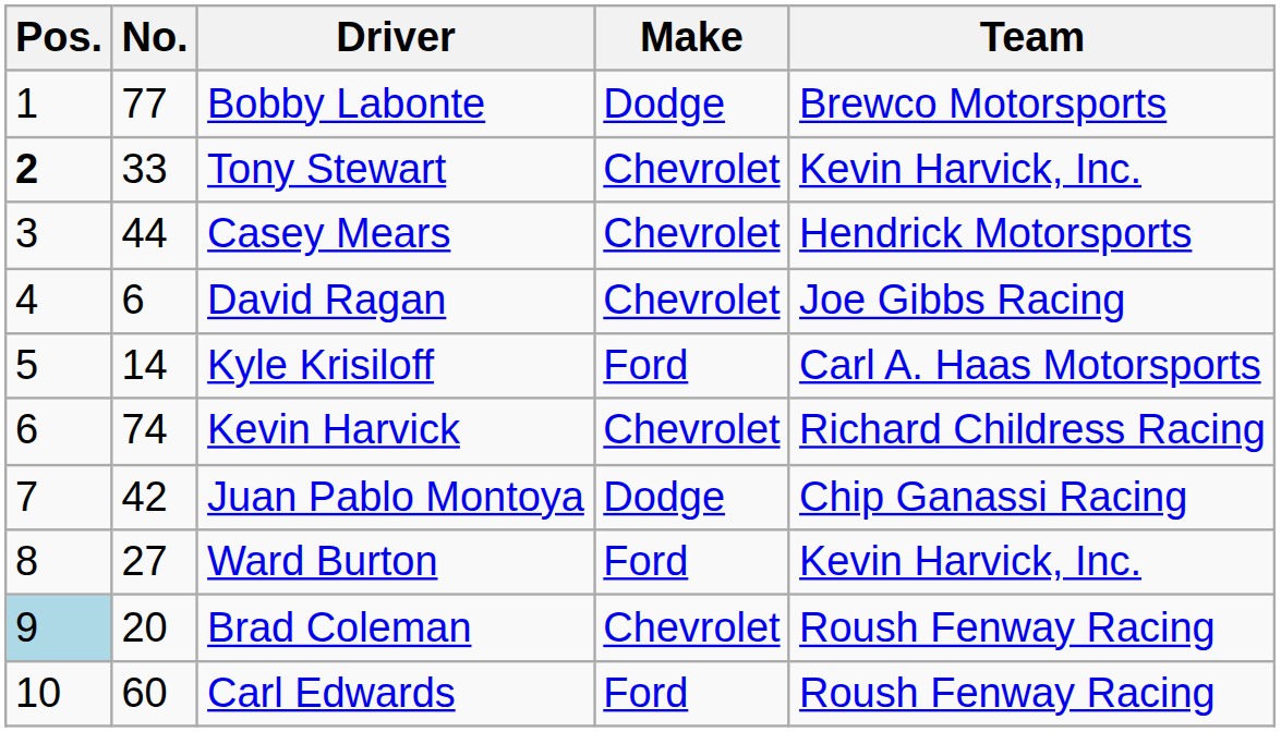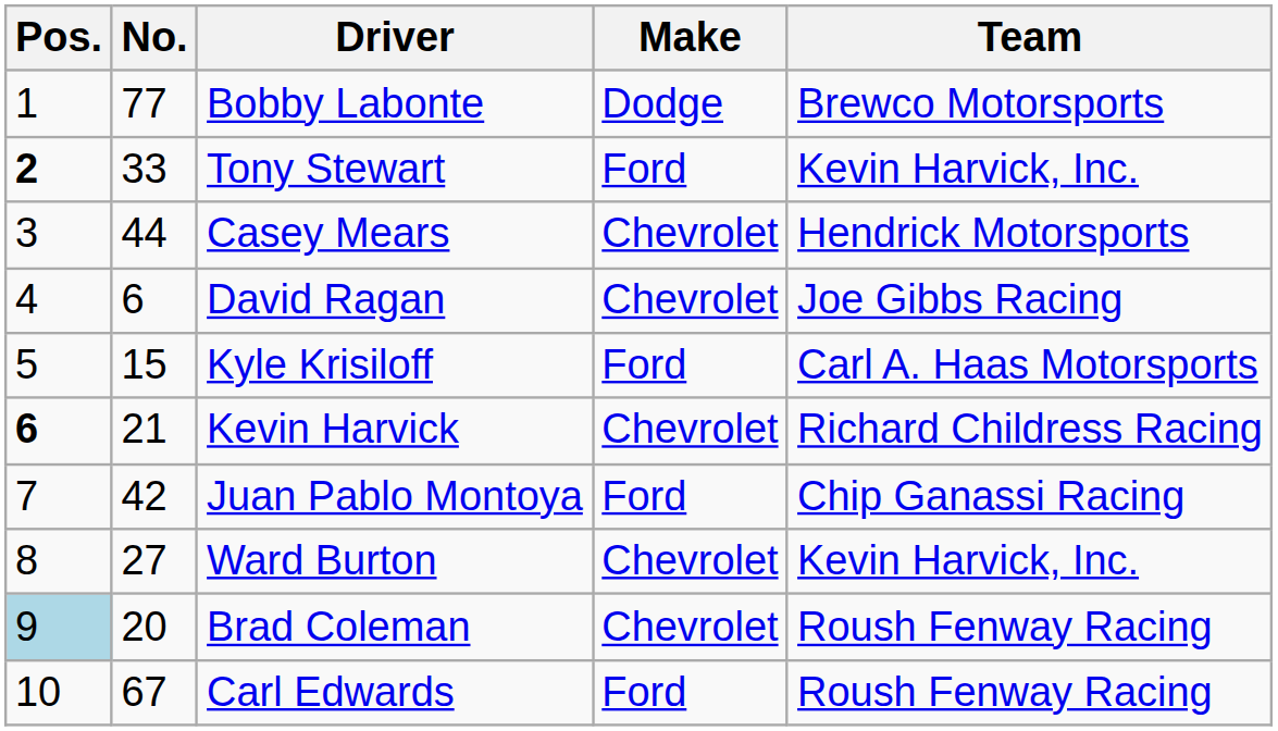Tony Stewart | Make: Chevrolet -> Ford
Kyle Krisiloff | No.: 14 -> 15
Kevin Harvick | Pos.: normal -> bold
Kevin Harvick | No.: 74 -> 21
Juan Pablo Montoya | Make: Dodge -> Ford
Ward Burton | Make: Ford -> Chevrolet
Carl Edwards | No.: 60 -> 67
